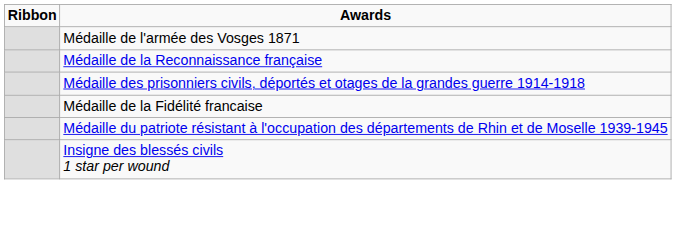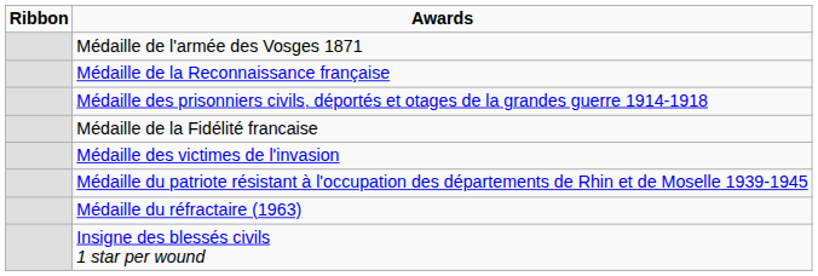+ row: Médaille des victimes de l'invasion
+ row: Médaille du réfractaire (1963)
